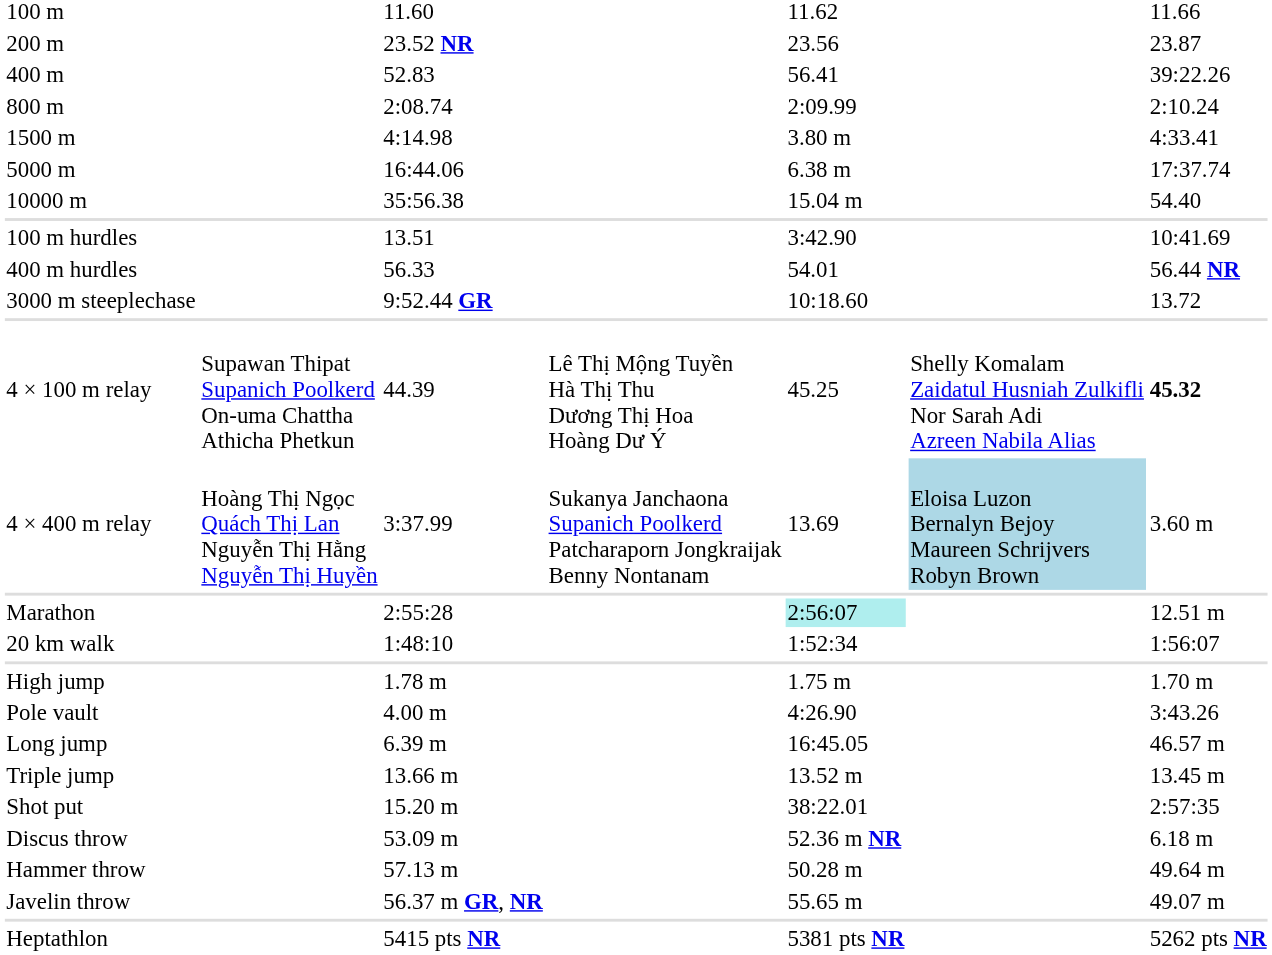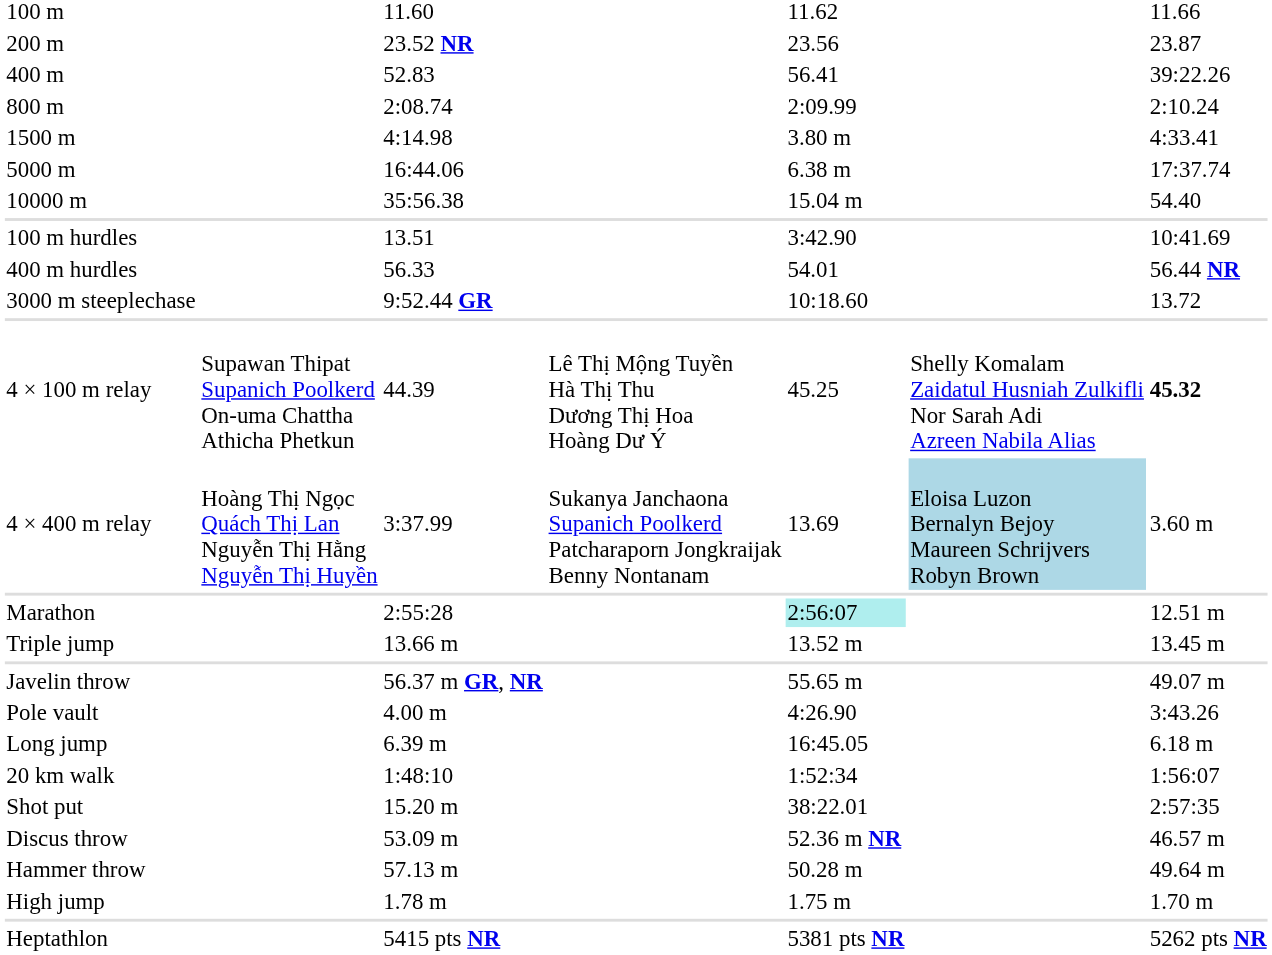rows swapped: 20 km walk <-> Triple jump
rows swapped: High jump <-> Javelin throw
Long jump | column 7: 46.57 m -> 6.18 m
Discus throw | column 7: 6.18 m -> 46.57 m
